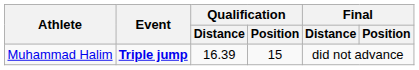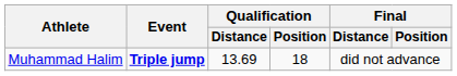Muhammad Halim | Qualification / Distance: 16.39 -> 13.69
Muhammad Halim | Qualification / Position: 15 -> 18
